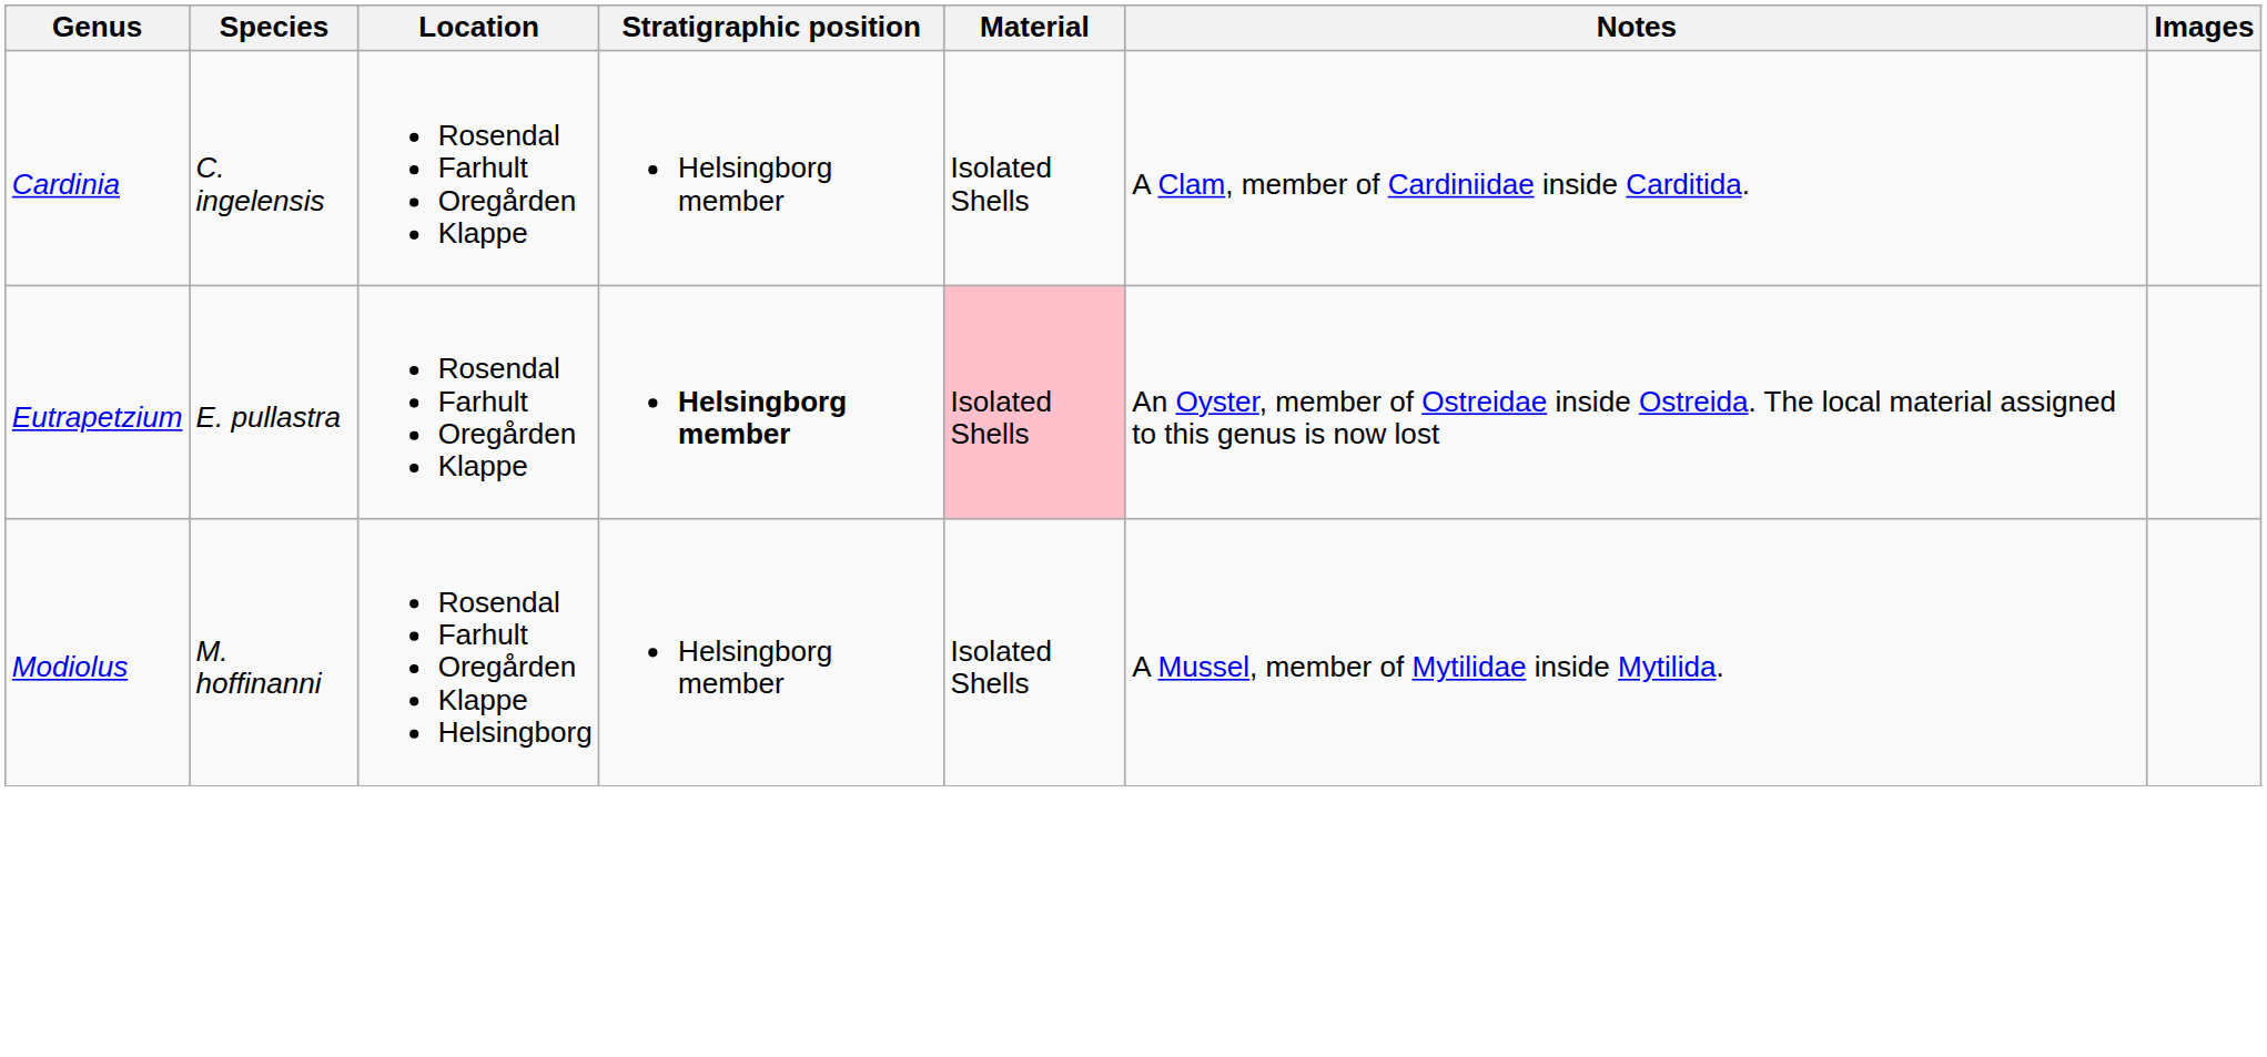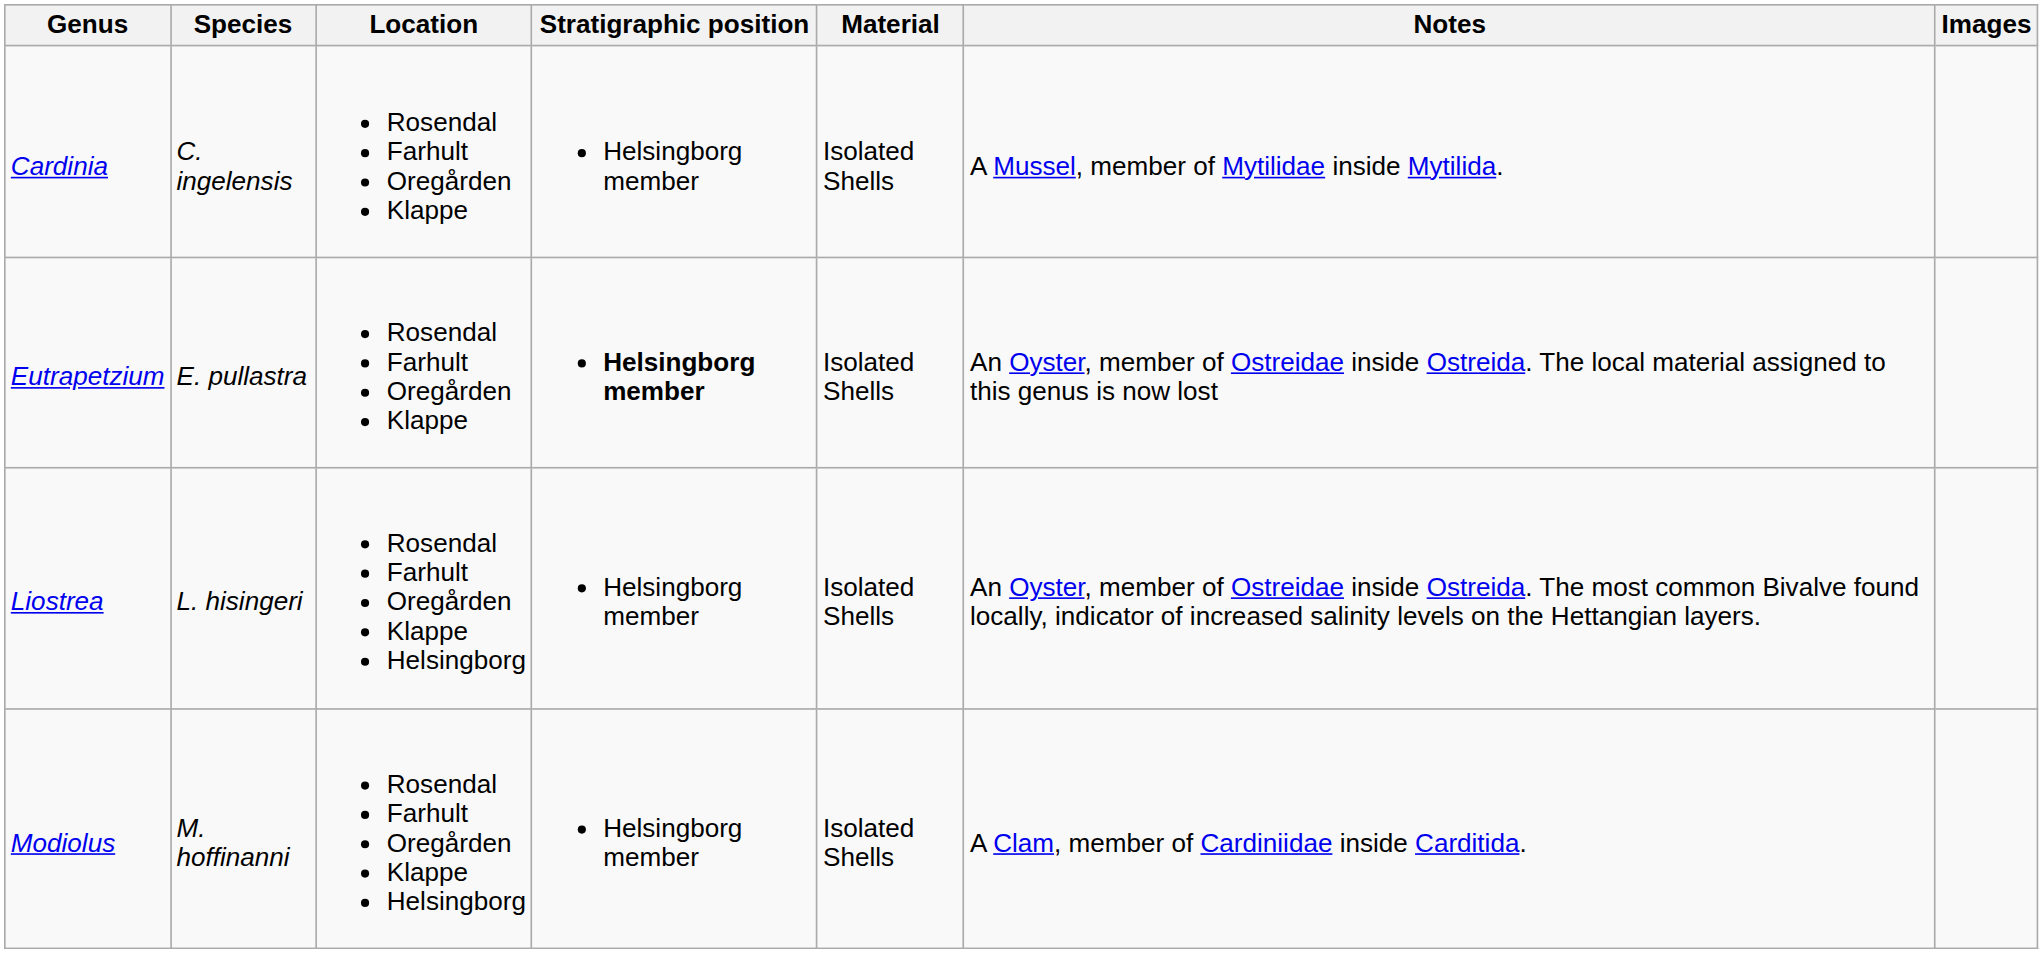Cardinia | Notes: A Clam, member of Cardiniidae inside Carditida. -> A Mussel, member of Mytilidae inside Mytilida.
Eutrapetzium | Material: pink background -> no background
+ row: Liostrea | L. hisingeri | Rosendal Farhult Oregården Klappe Helsingborg | Helsingborg member | Isolated Shells | An Oyster, member of Ostreidae inside Ostreida. The most common Bivalve found locally, indicator of increased salinity levels on the Hettangian layers.
Modiolus | Notes: A Mussel, member of Mytilidae inside Mytilida. -> A Clam, member of Cardiniidae inside Carditida.
